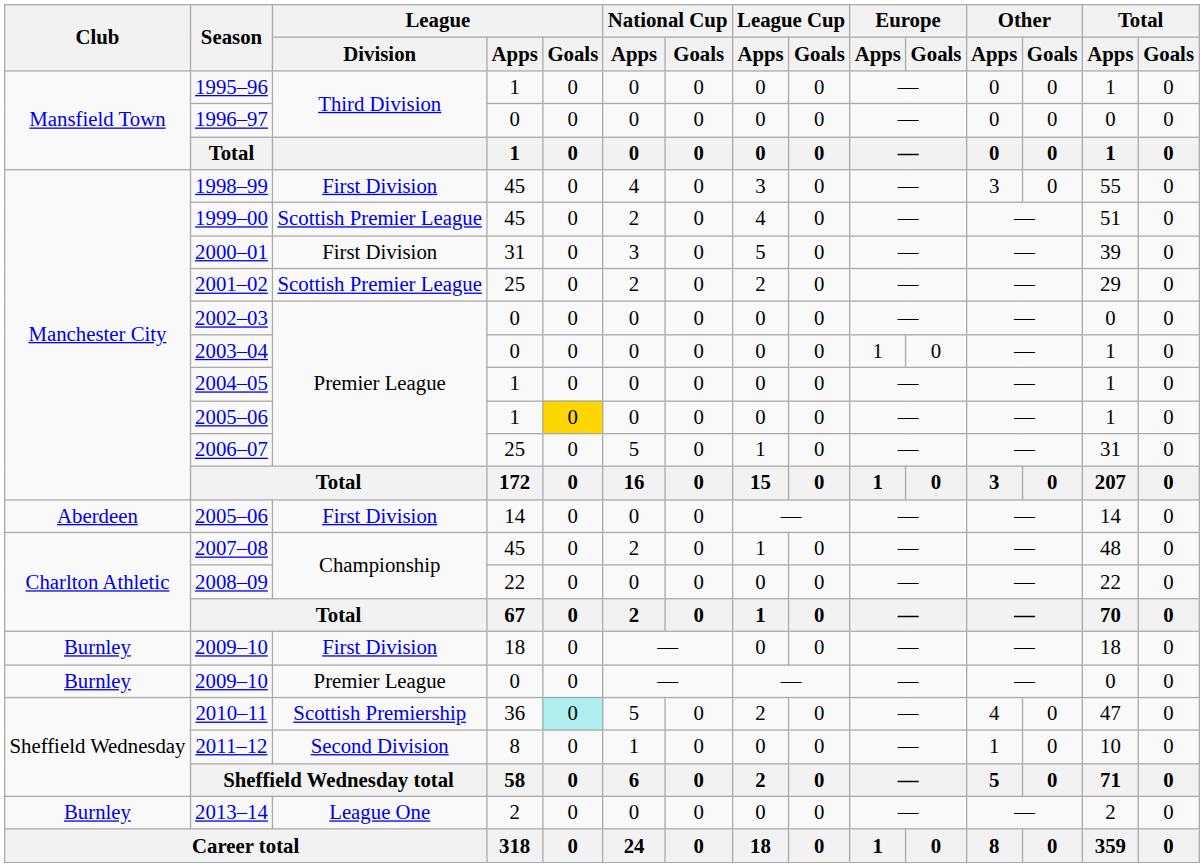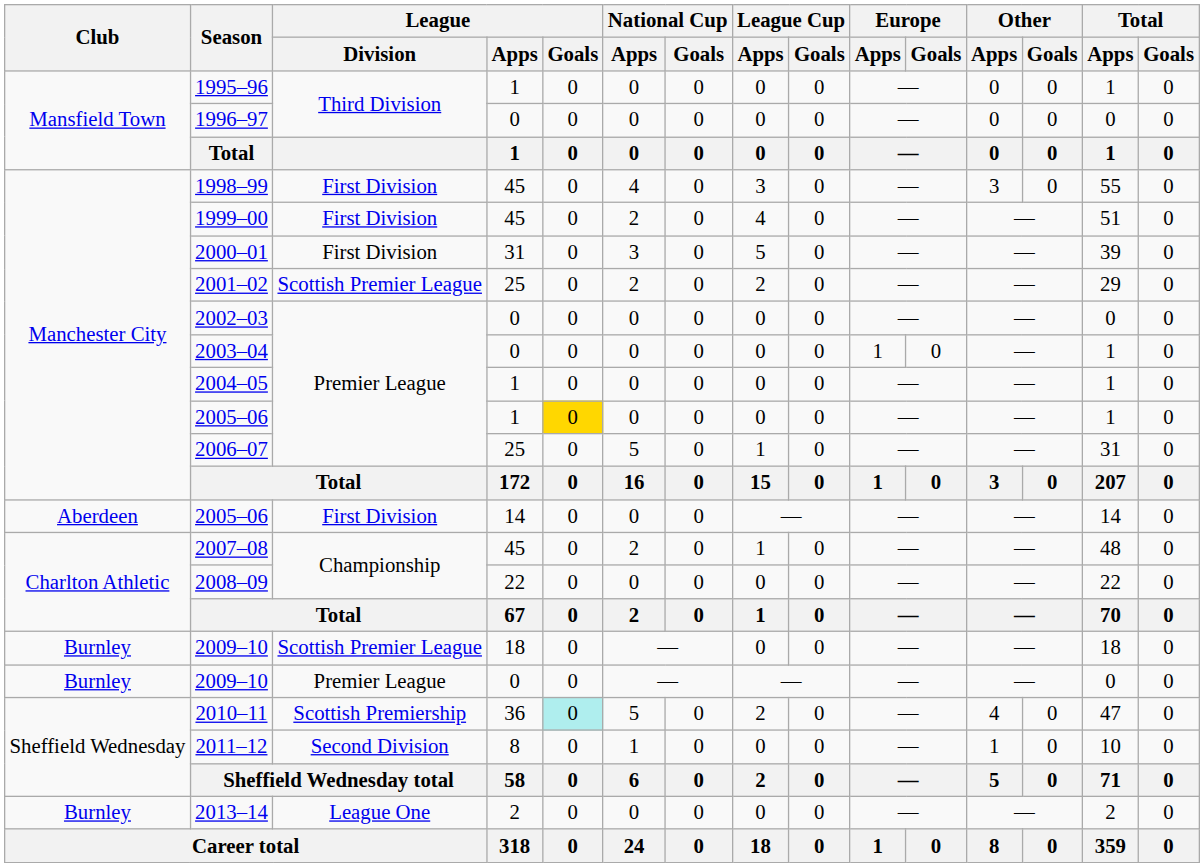1999–00 | League / Division: Scottish Premier League -> First Division
2009–10 / 18 | League / Division: First Division -> Scottish Premier League
